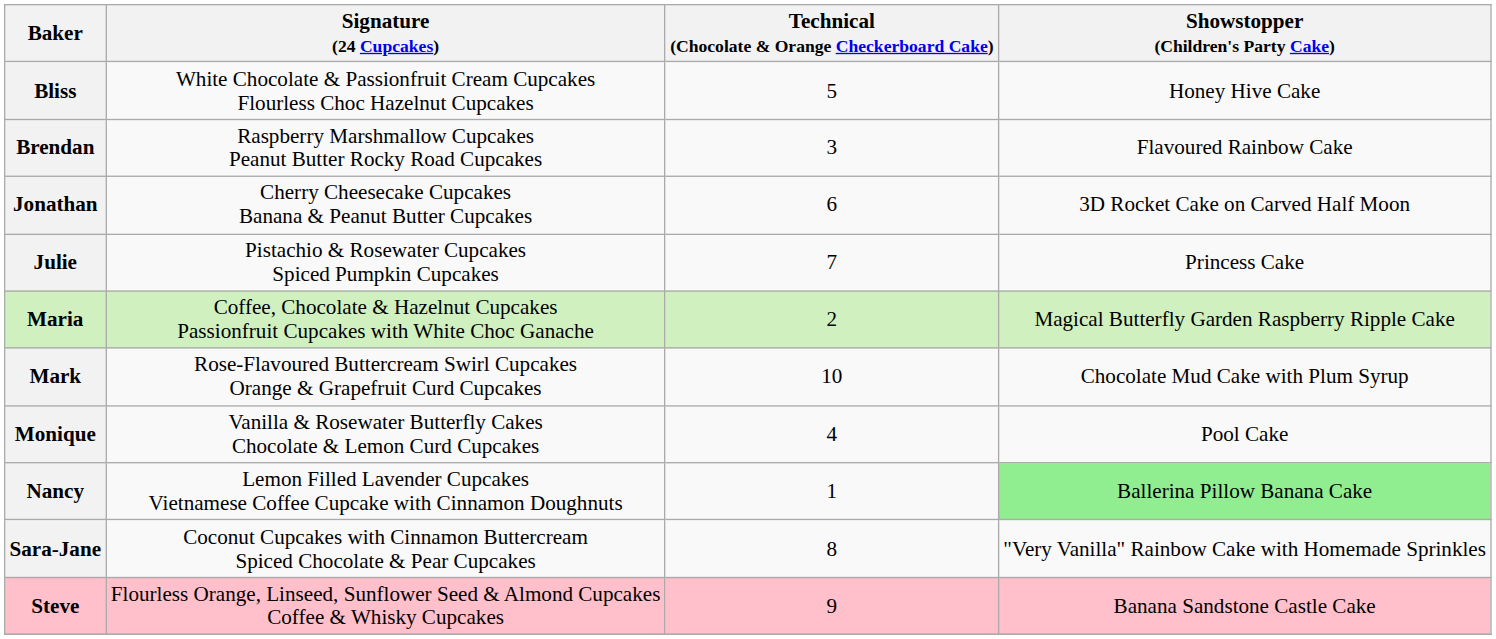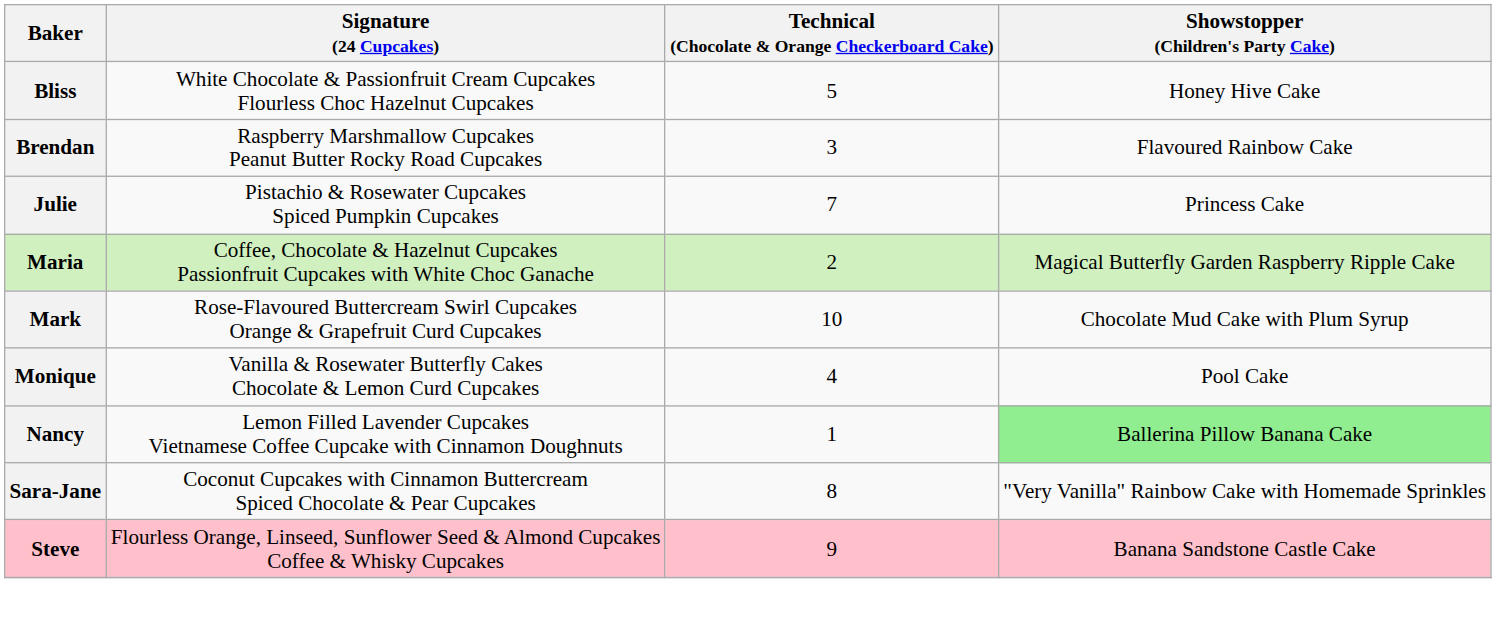- row: Jonathan | Cherry Cheesecake Cupcakes Banana & Peanut Butter Cupcakes | 6 | 3D Rocket Cake on Carved Half Moon
